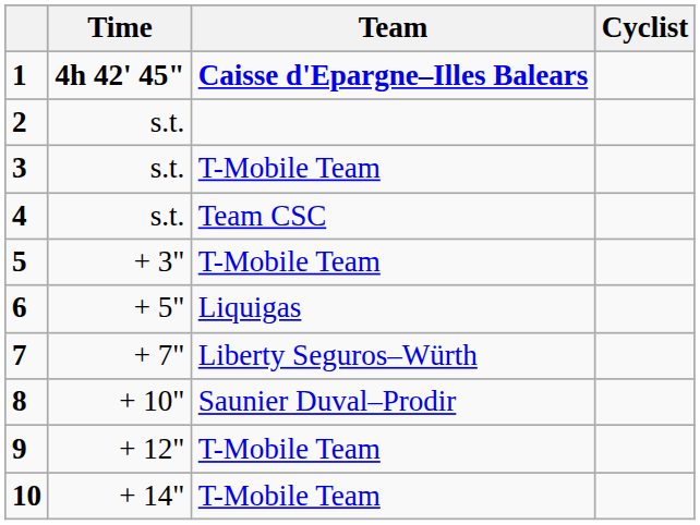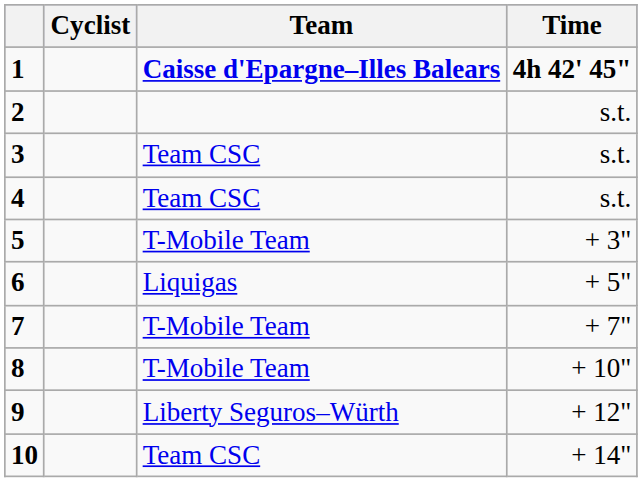columns swapped: Cyclist <-> Time
3 | Team: T-Mobile Team -> Team CSC
7 | Team: Liberty Seguros–Würth -> T-Mobile Team
8 | Team: Saunier Duval–Prodir -> T-Mobile Team
9 | Team: T-Mobile Team -> Liberty Seguros–Würth
10 | Team: T-Mobile Team -> Team CSC
